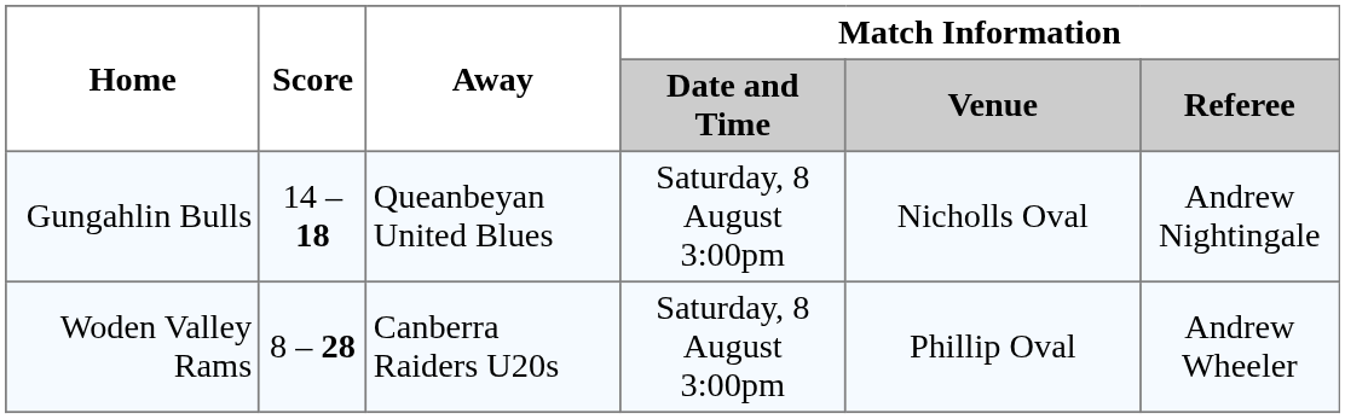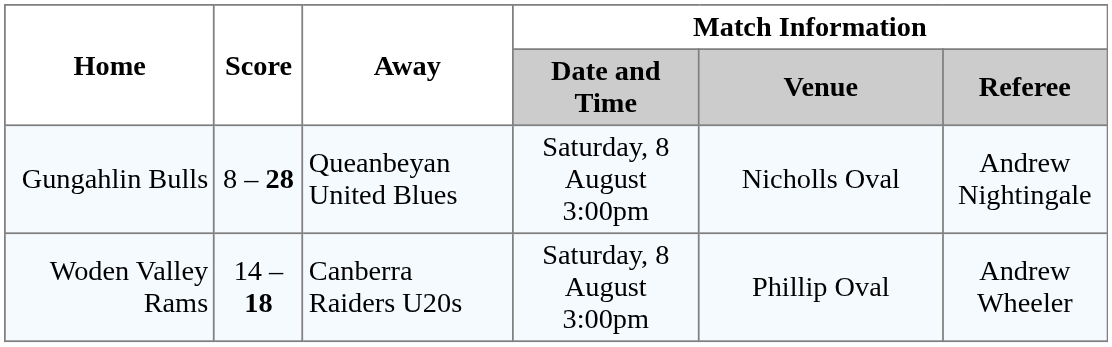Gungahlin Bulls | Score: 14 – 18 -> 8 – 28
Woden Valley Rams | Score: 8 – 28 -> 14 – 18
